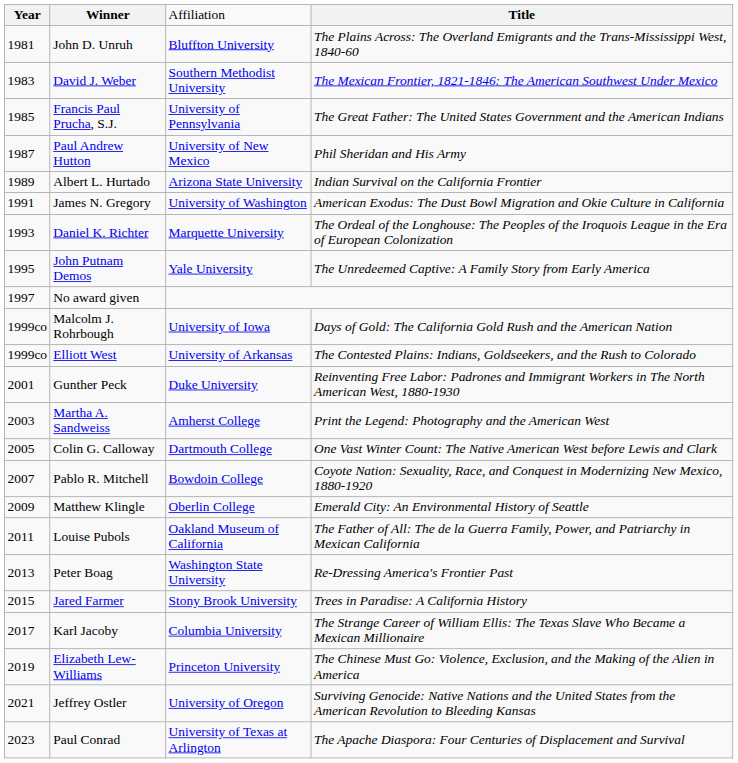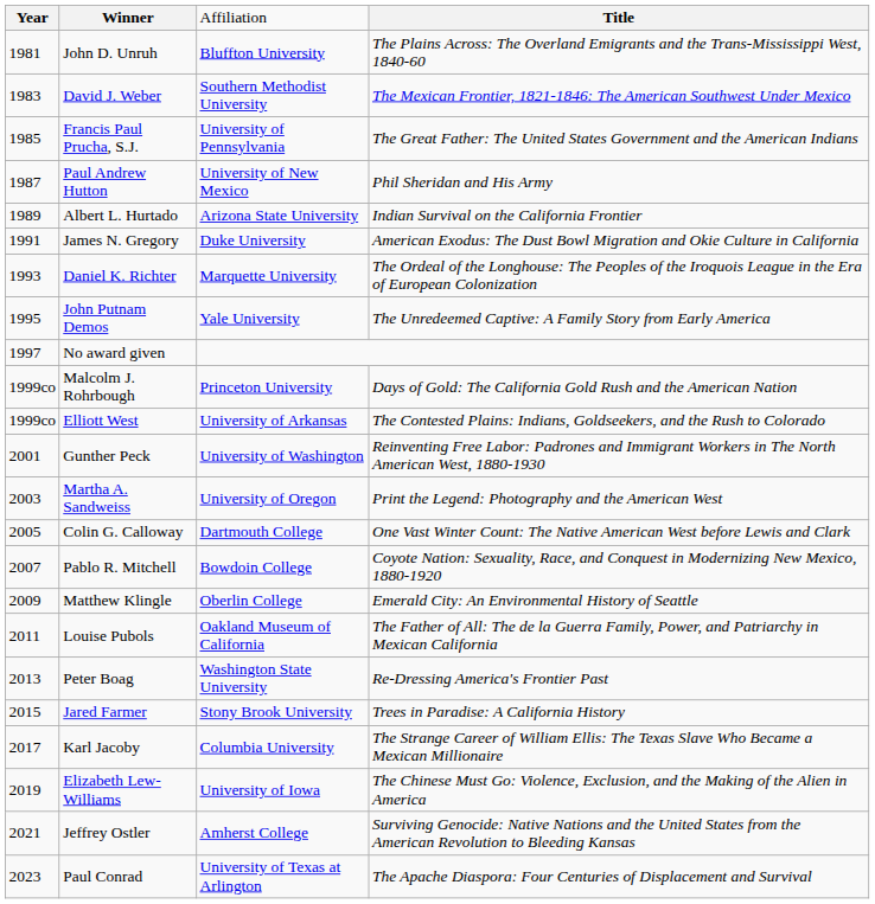James N. Gregory | column 3: University of Washington -> Duke University
Malcolm J. Rohrbough | column 3: University of Iowa -> Princeton University
Gunther Peck | column 3: Duke University -> University of Washington
Martha A. Sandweiss | column 3: Amherst College -> University of Oregon
Elizabeth Lew-Williams | column 3: Princeton University -> University of Iowa
Jeffrey Ostler | column 3: University of Oregon -> Amherst College
